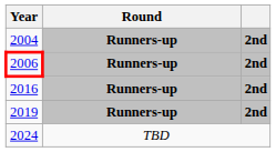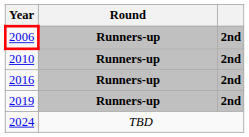- row: 2004 | Runners-up | 2nd
+ row: 2010 | Runners-up | 2nd
